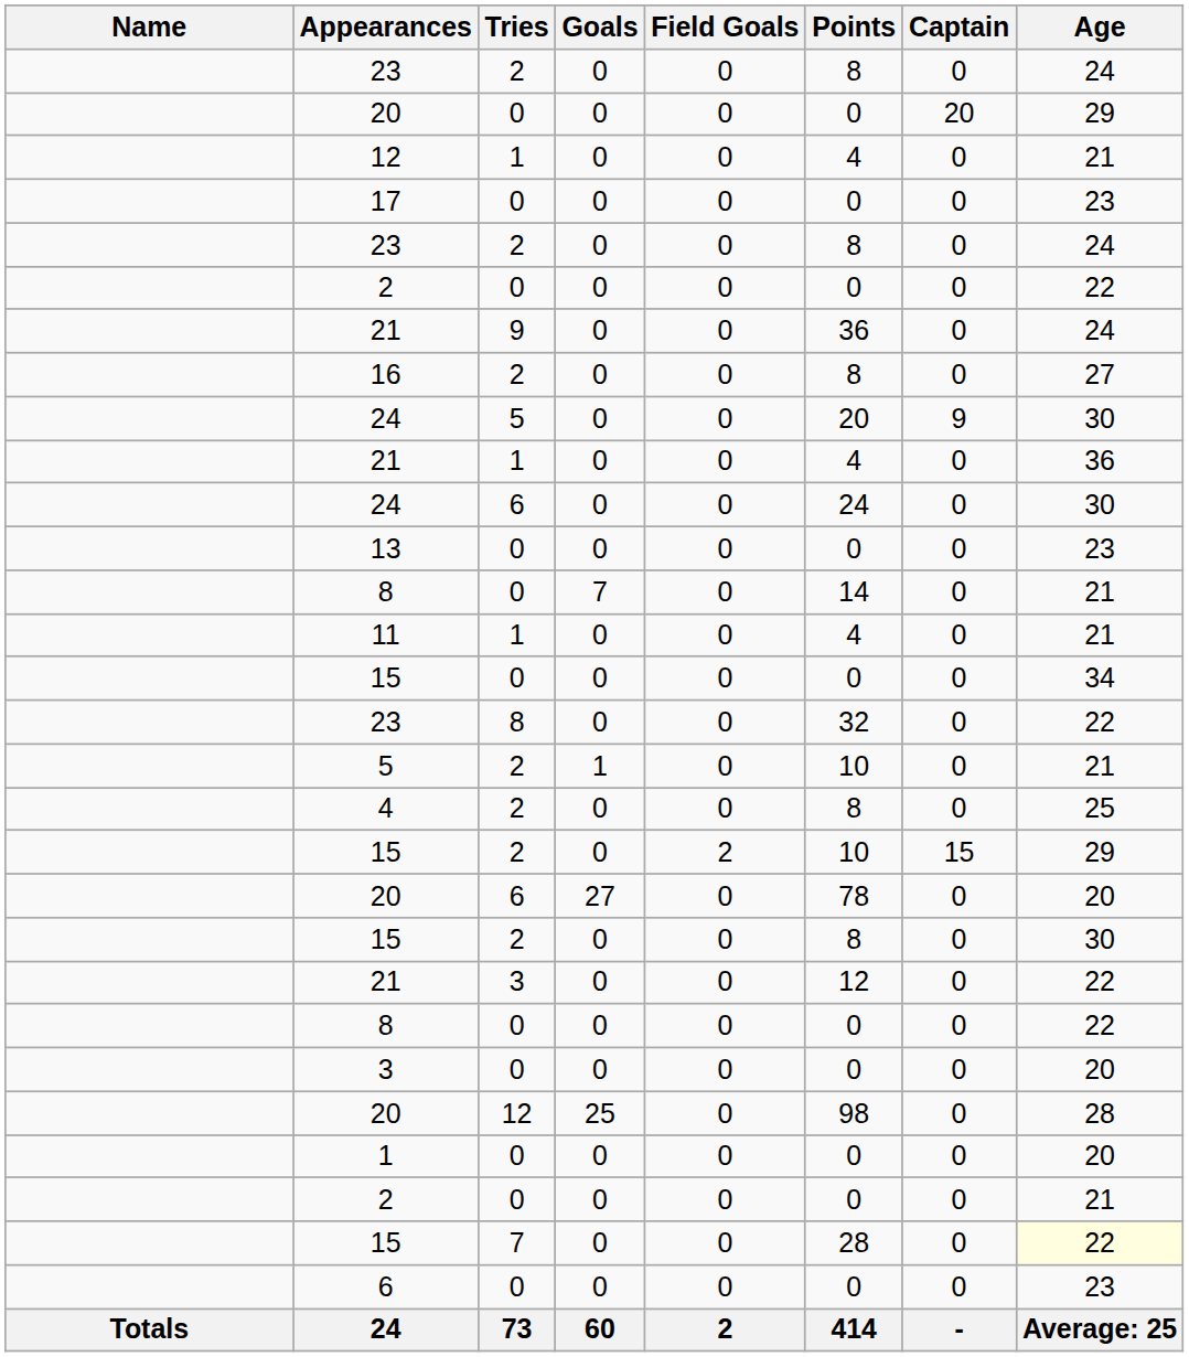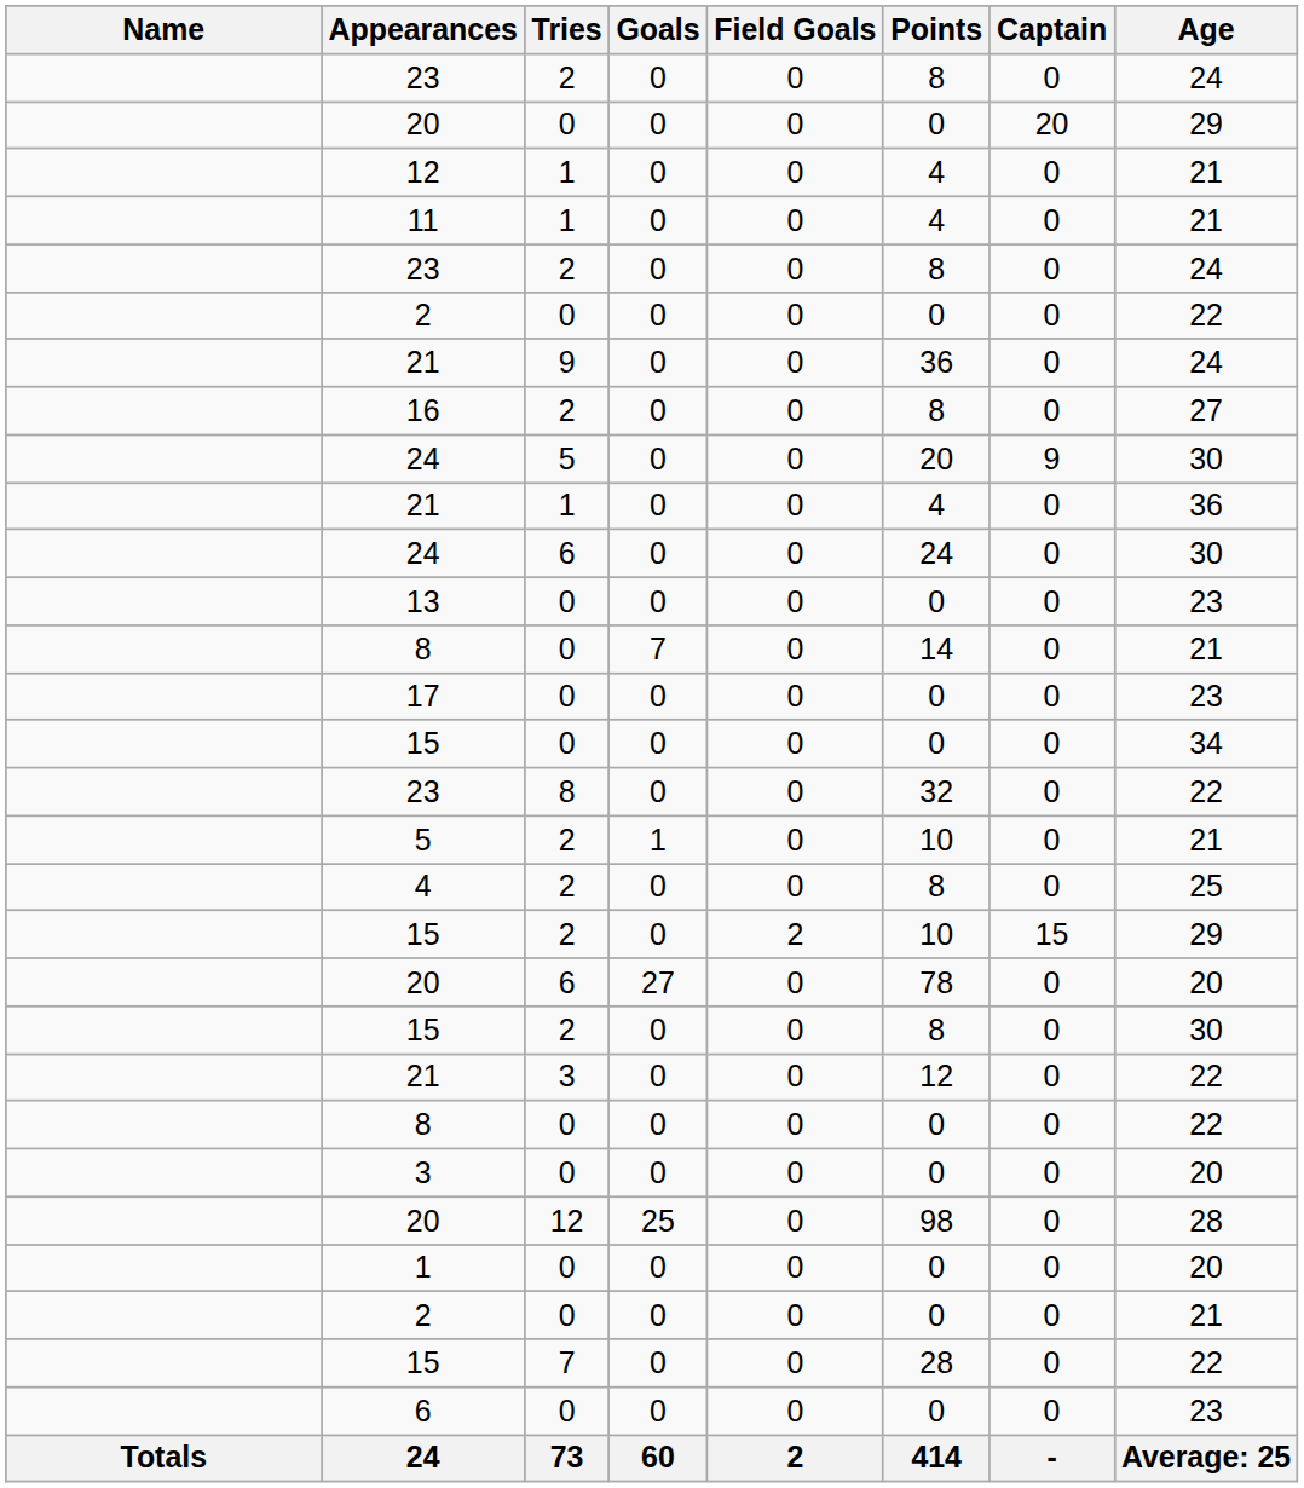rows swapped: 11 <-> 17
15 / 7 | Age: lightyellow background -> no background
